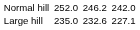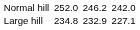Large hill | column 3: 235.0 -> 234.8
Large hill | column 5: 232.6 -> 232.9
